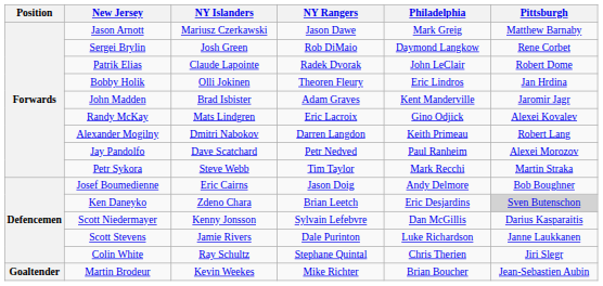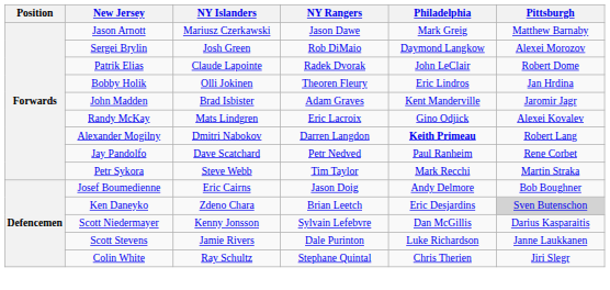Sergei Brylin | Pittsburgh: Rene Corbet -> Alexei Morozov
Alexander Mogilny | Philadelphia: normal -> bold
Jay Pandolfo | Pittsburgh: Alexei Morozov -> Rene Corbet
- row: Goaltender | Martin Brodeur | Kevin Weekes | Mike Richter | Brian Boucher | Jean-Sebastien Aubin
